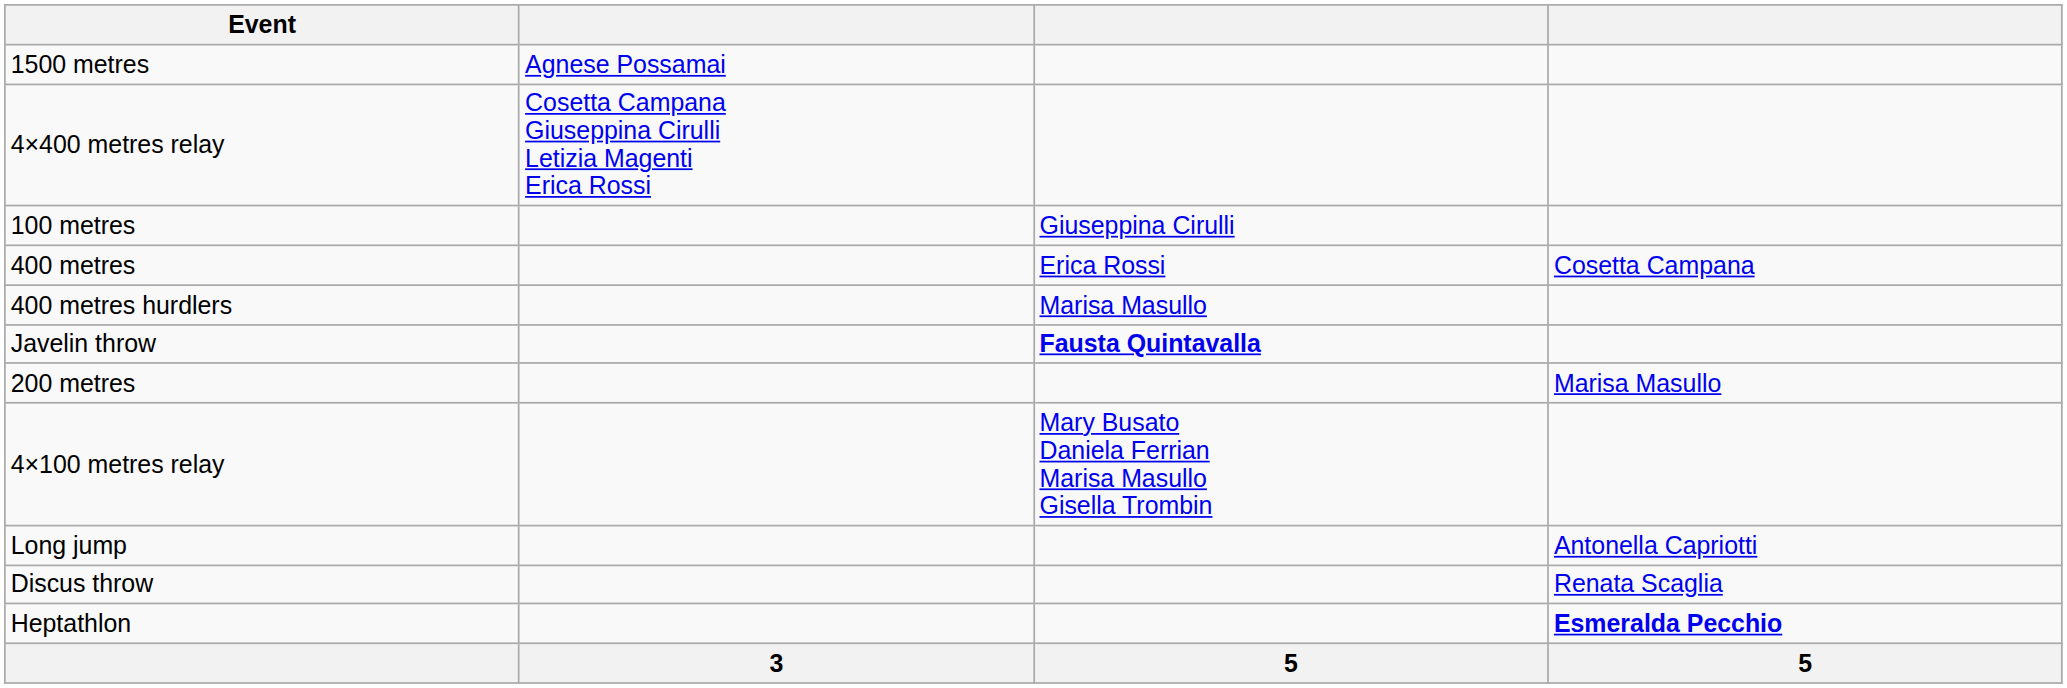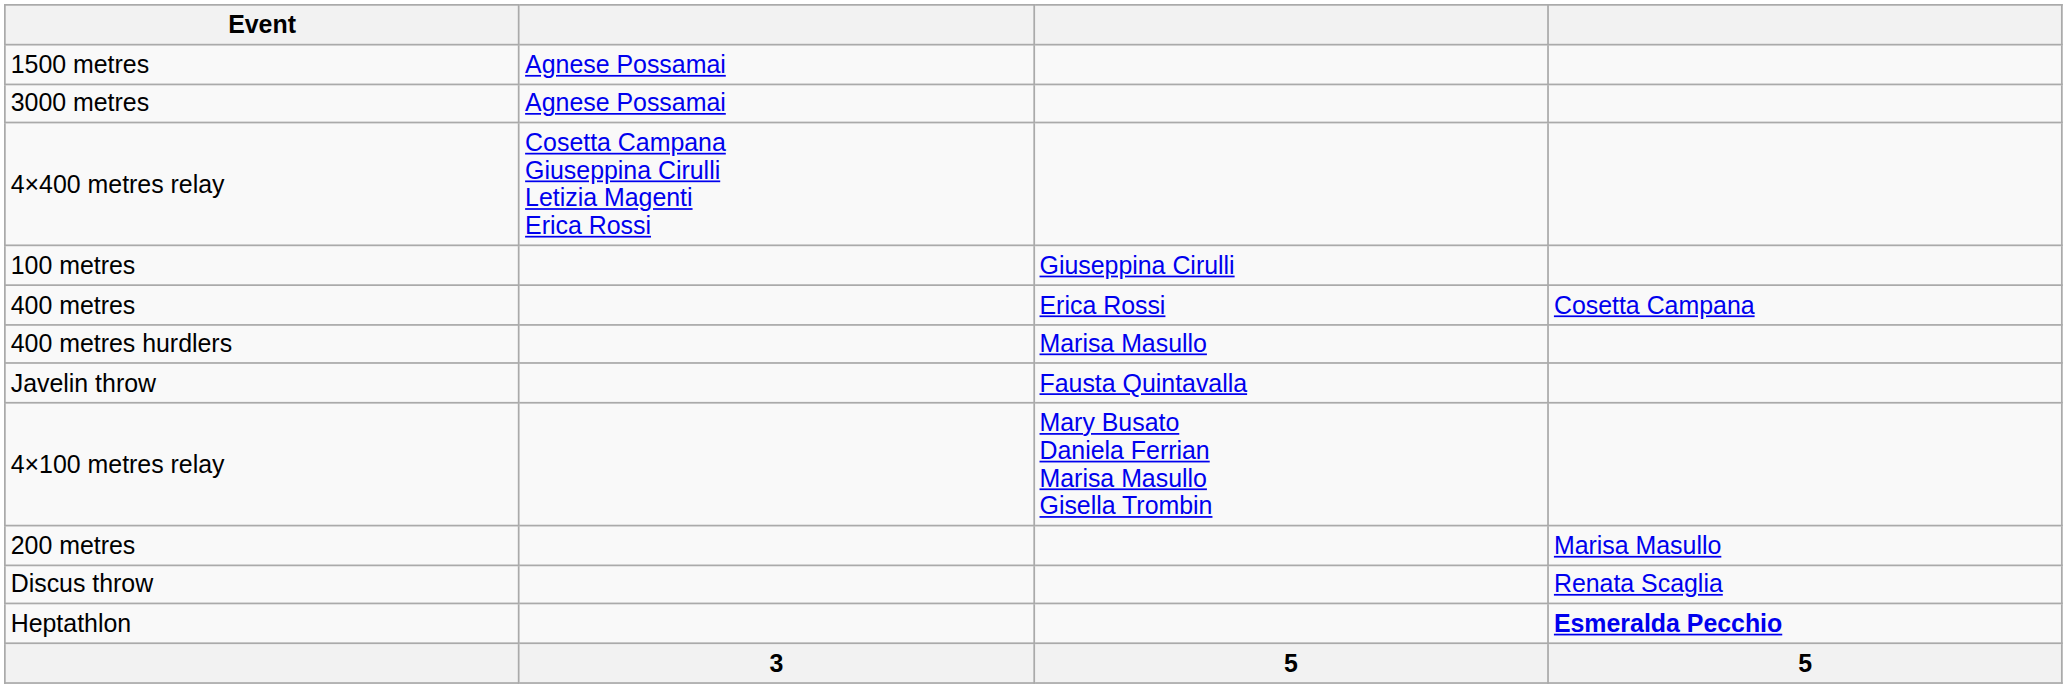+ row: 3000 metres | Agnese Possamai
Javelin throw | column 3: bold -> normal
rows swapped: 4×100 metres relay <-> 200 metres
- row: Long jump | Antonella Capriotti
